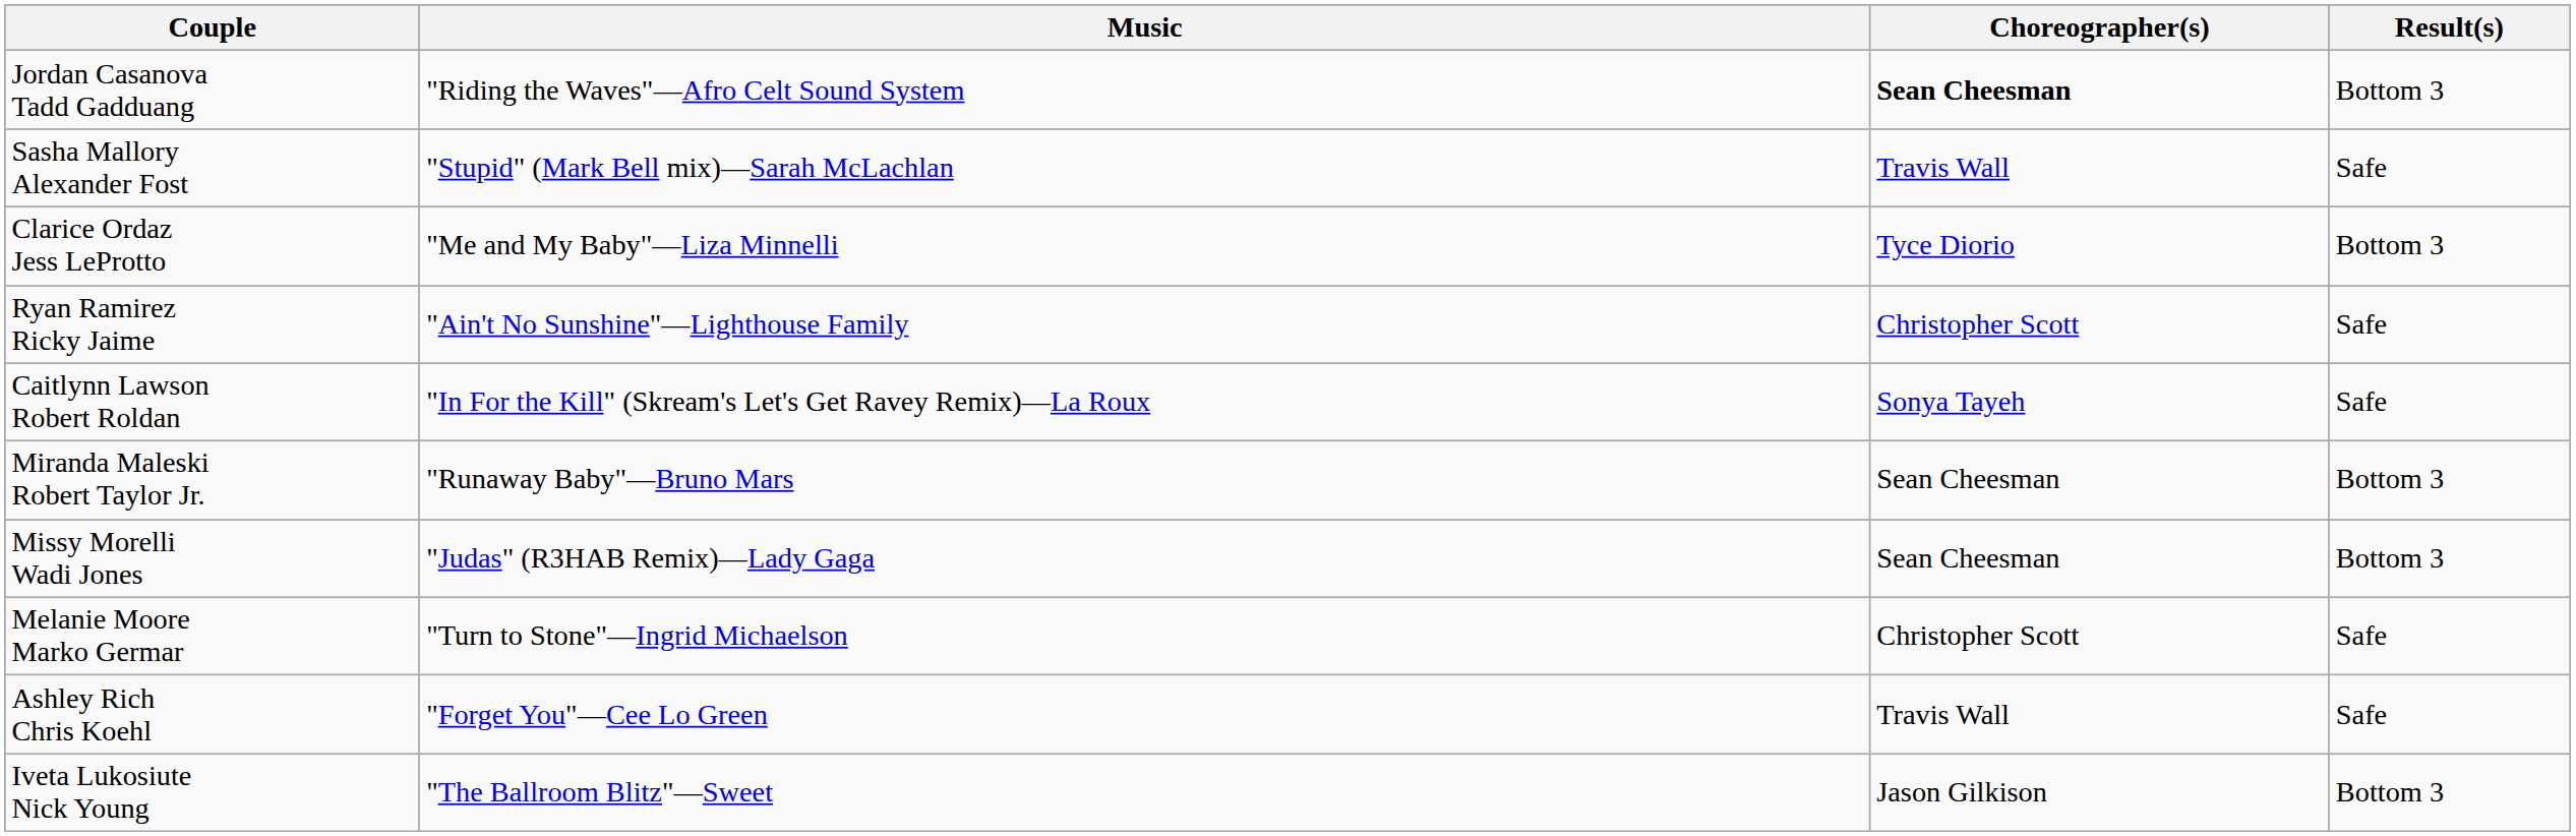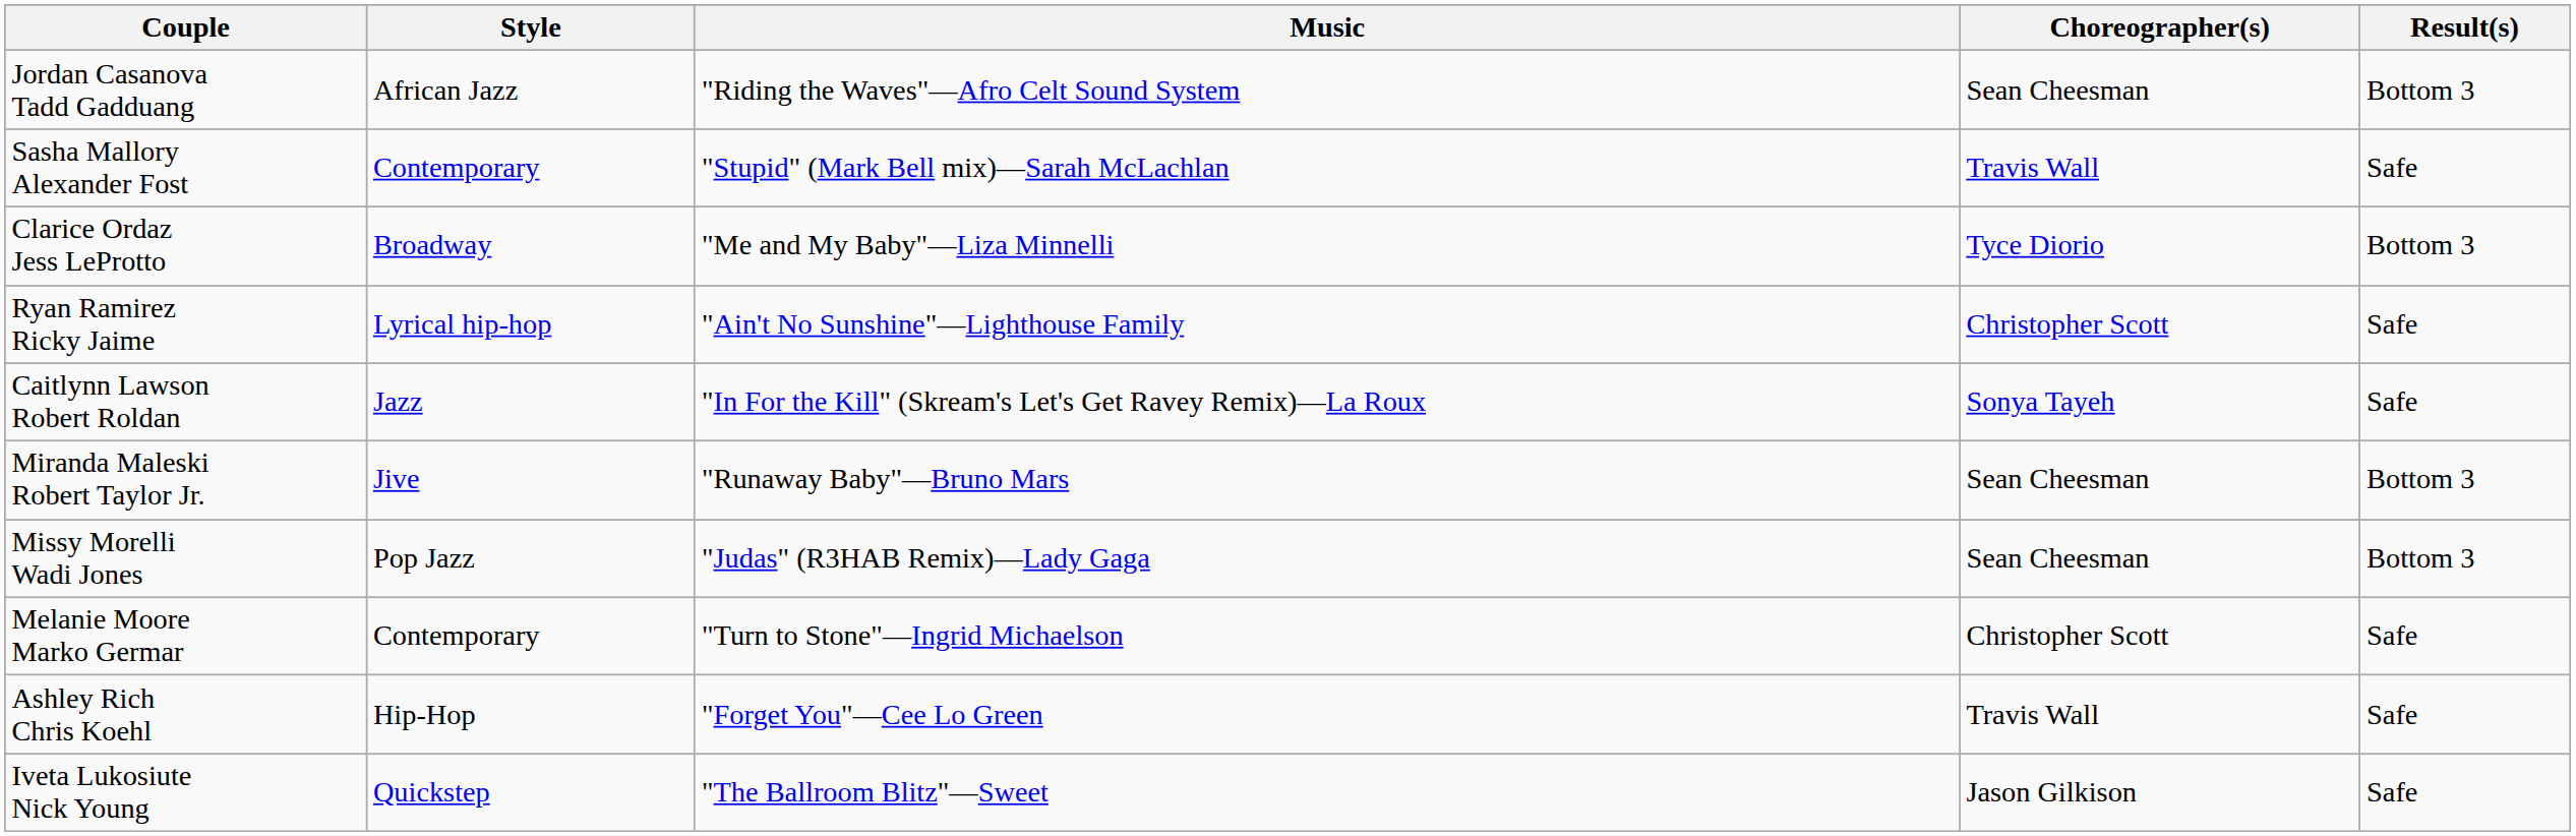+ column: Style | African Jazz | Contemporary | Broadway | Lyrical hip-hop | Jazz | Jive | Pop Jazz | Contemporary | Hip-Hop | Quickstep
Jordan Casanova Tadd Gadduang | Choreographer(s): bold -> normal
Iveta Lukosiute Nick Young | Result(s): Bottom 3 -> Safe
